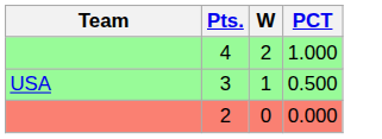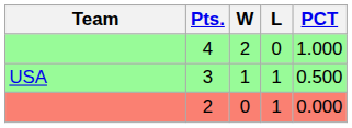+ column: L | 0 | 1 | 1
